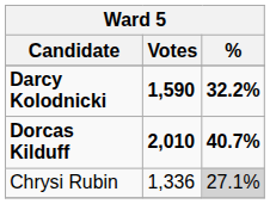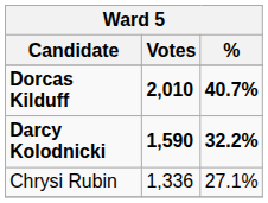rows swapped: Dorcas Kilduff <-> Darcy Kolodnicki
Chrysi Rubin | %: lightgrey background -> no background
